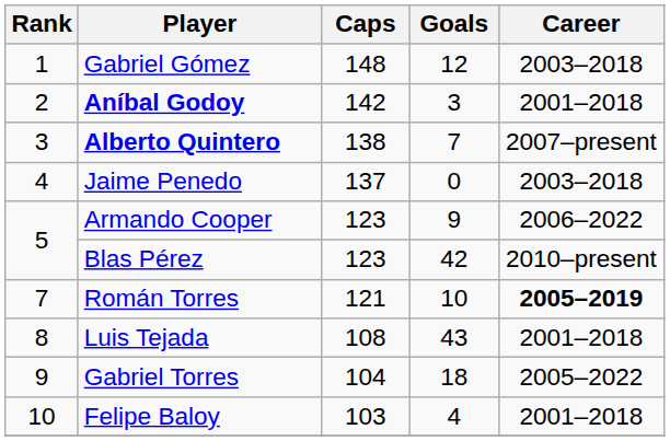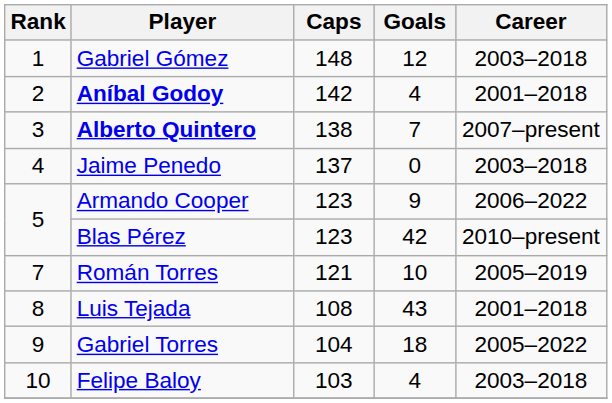Aníbal Godoy | Goals: 3 -> 4
Román Torres | Career: bold -> normal
Felipe Baloy | Career: 2001–2018 -> 2003–2018
